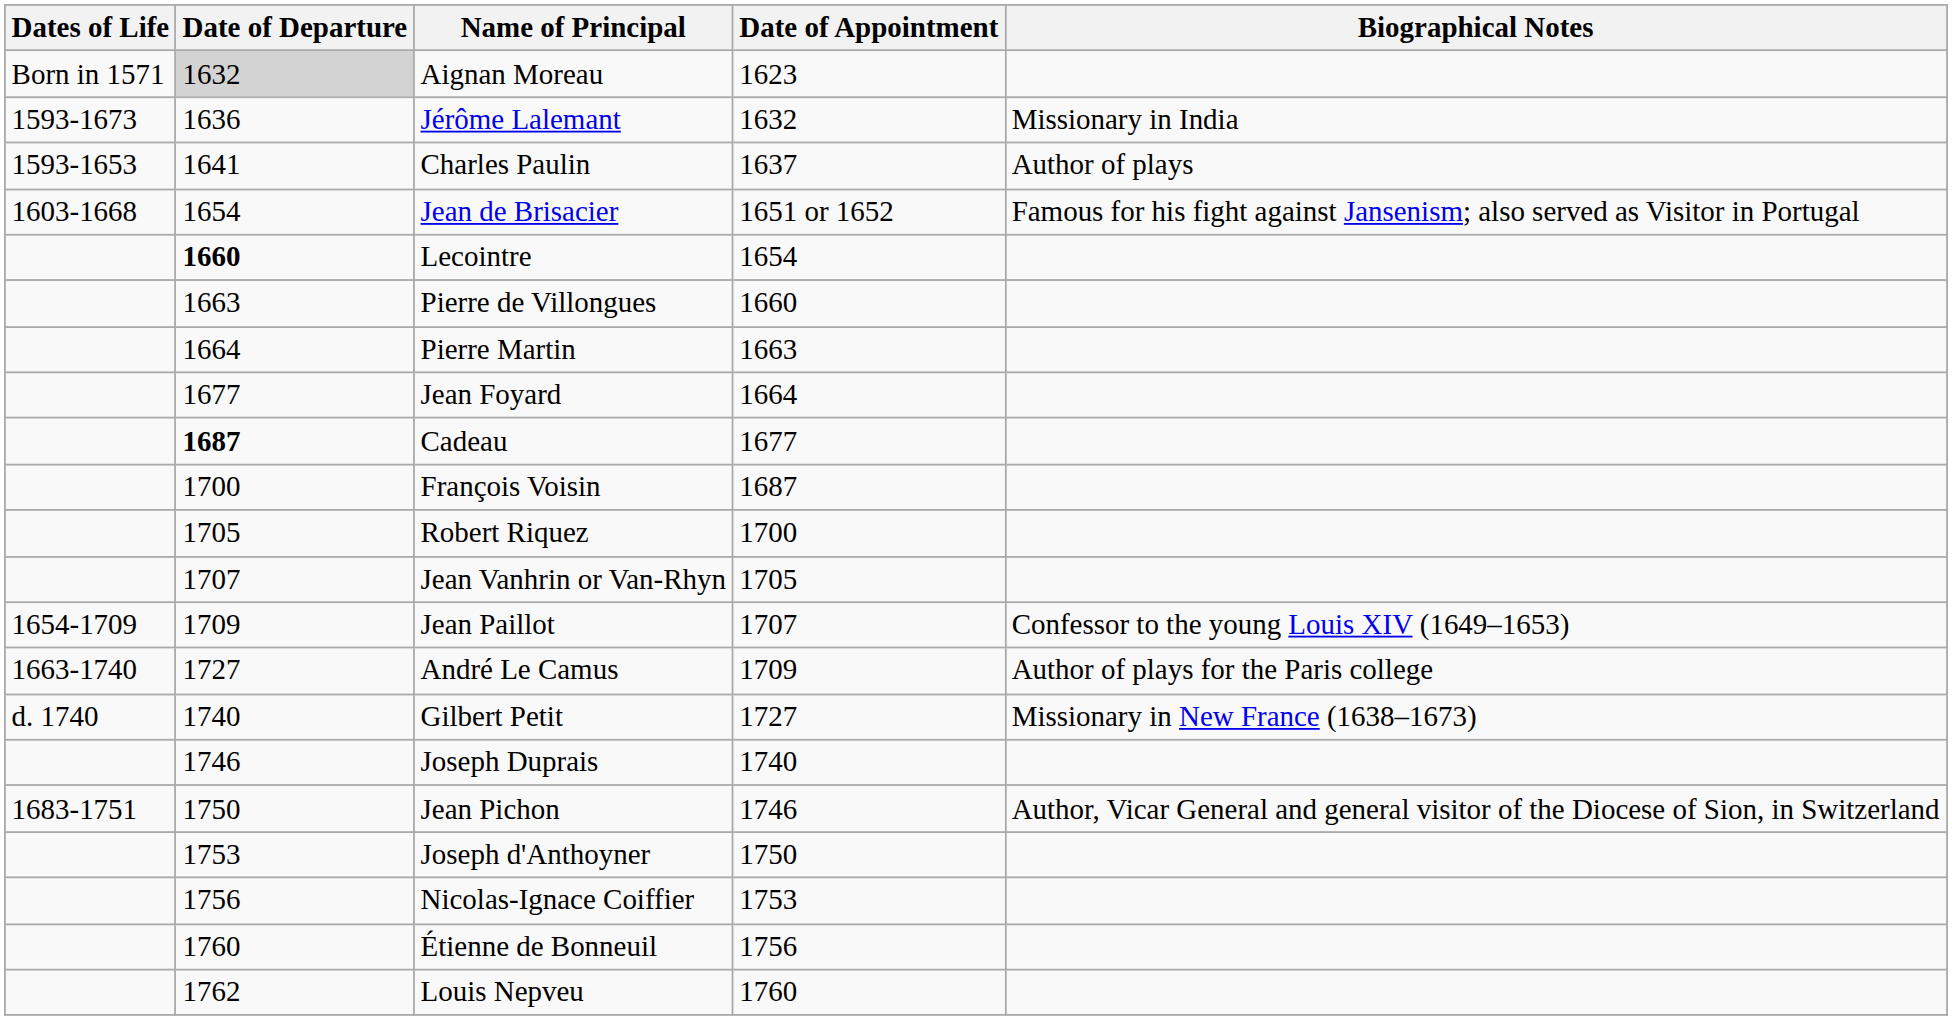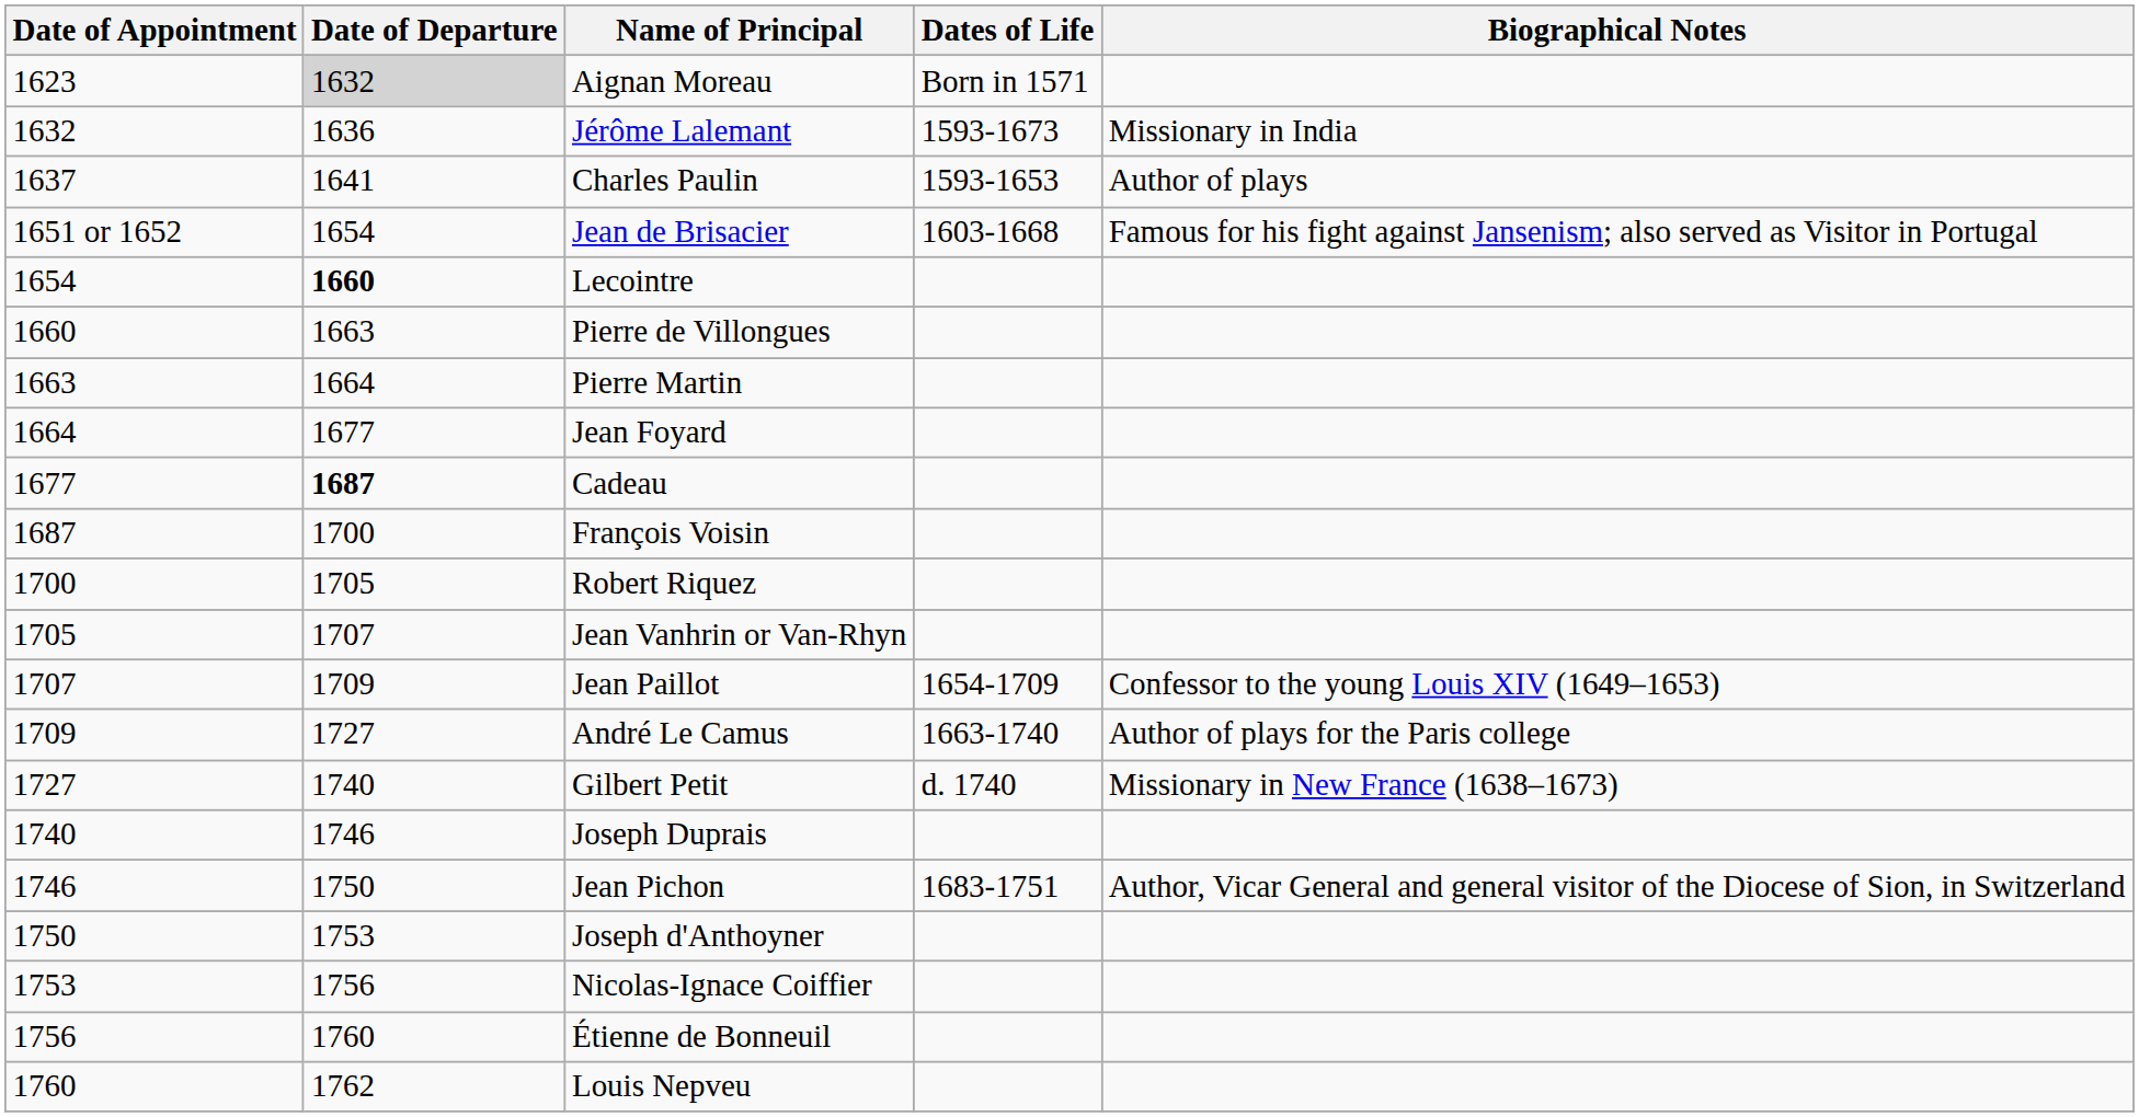columns swapped: Date of Appointment <-> Dates of Life
